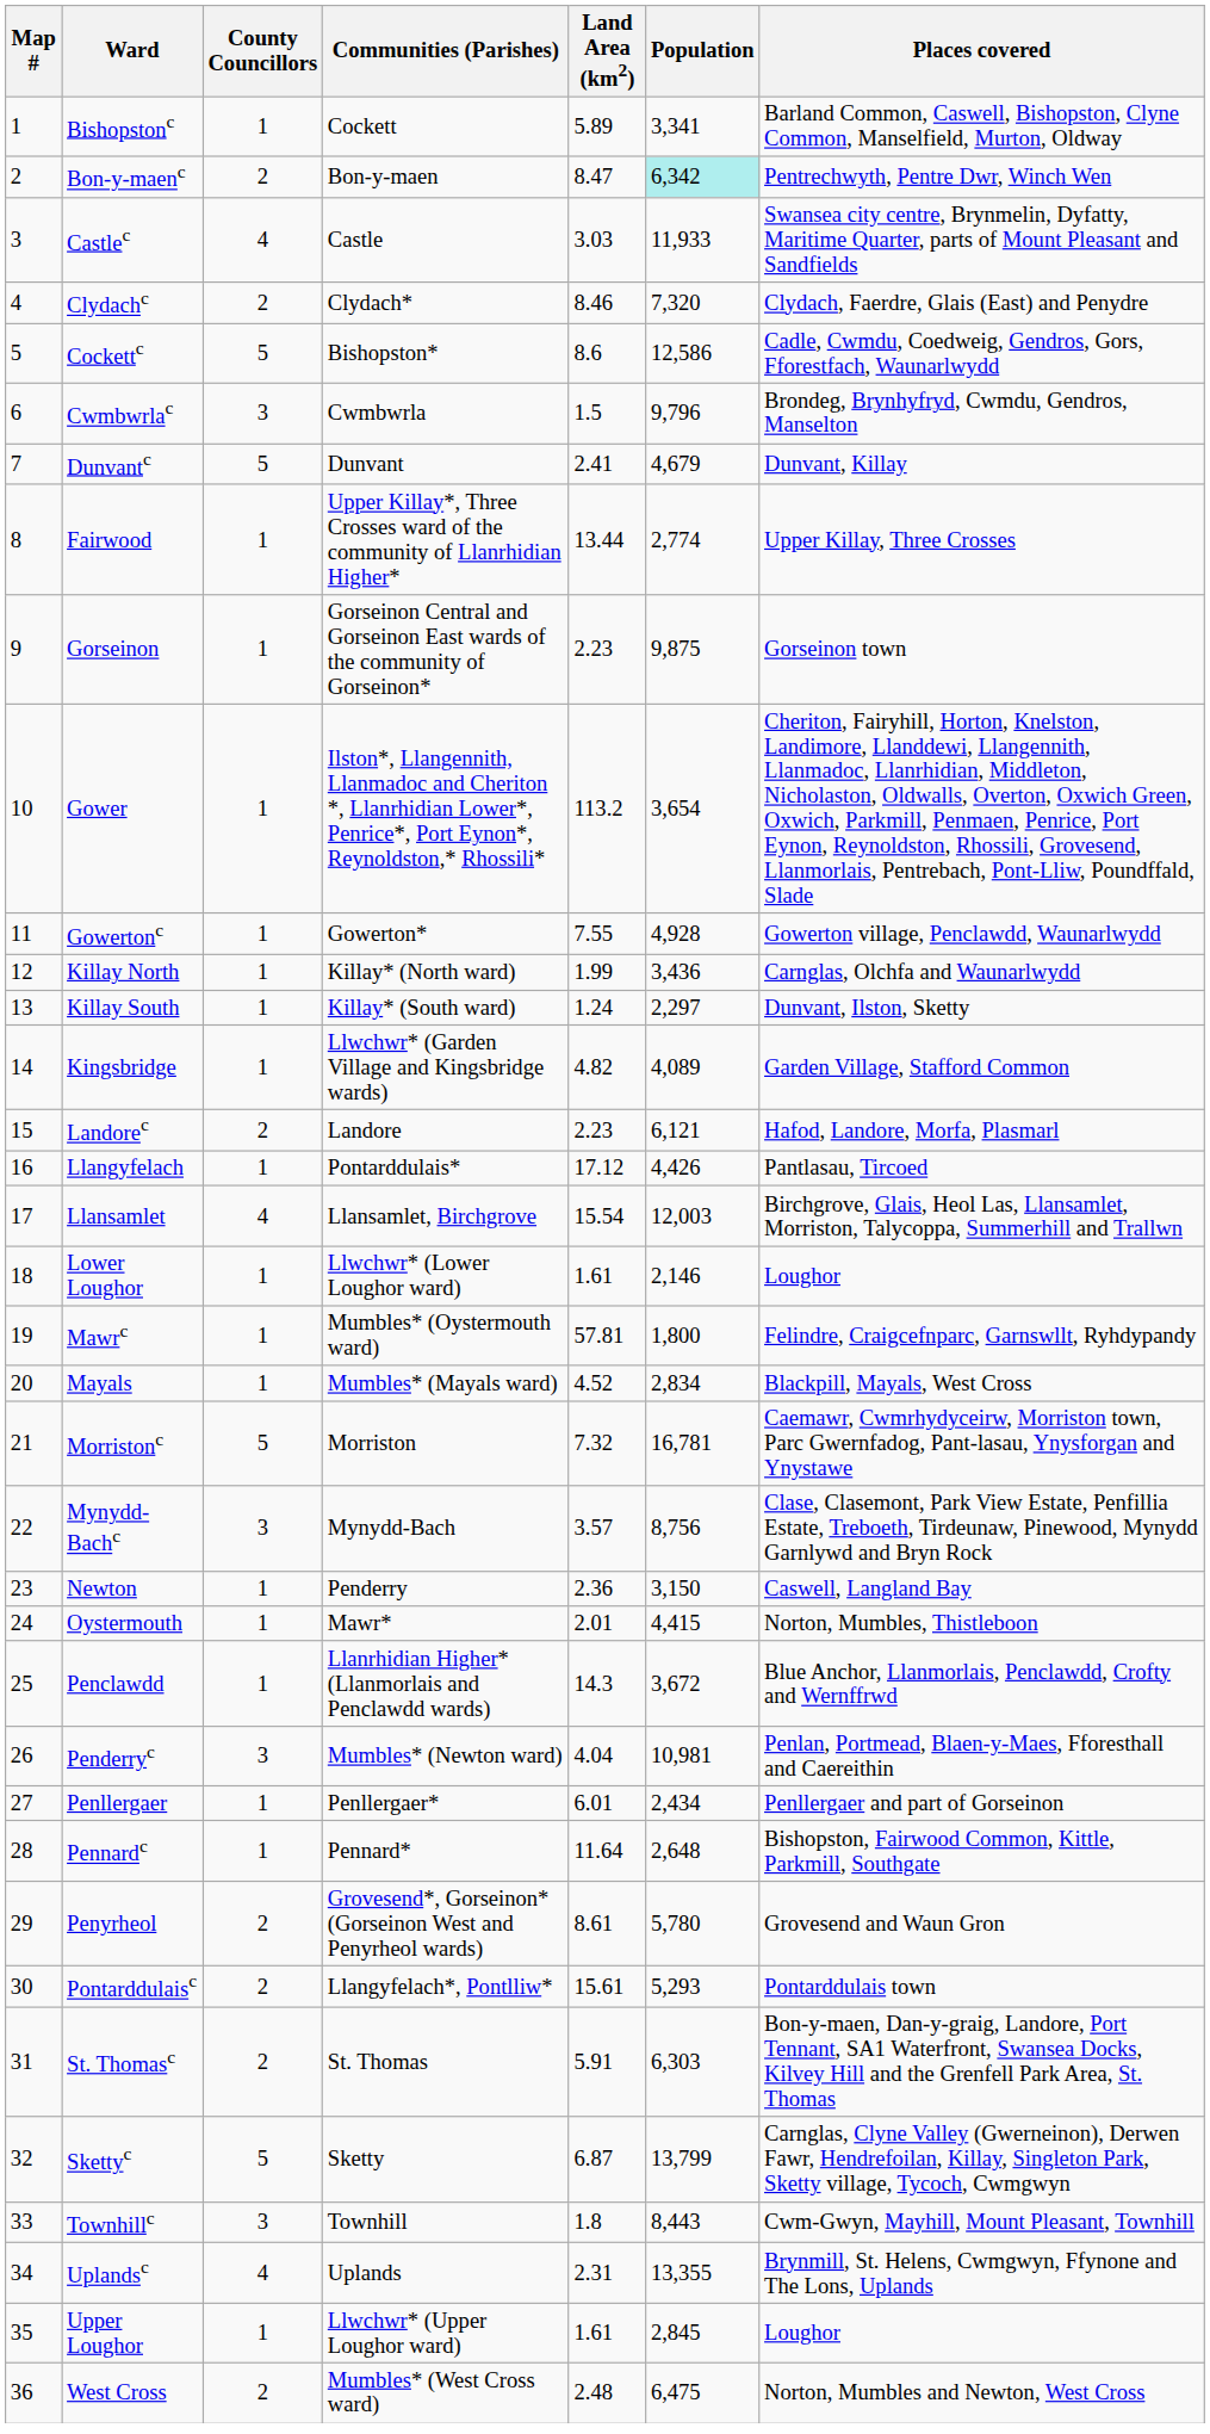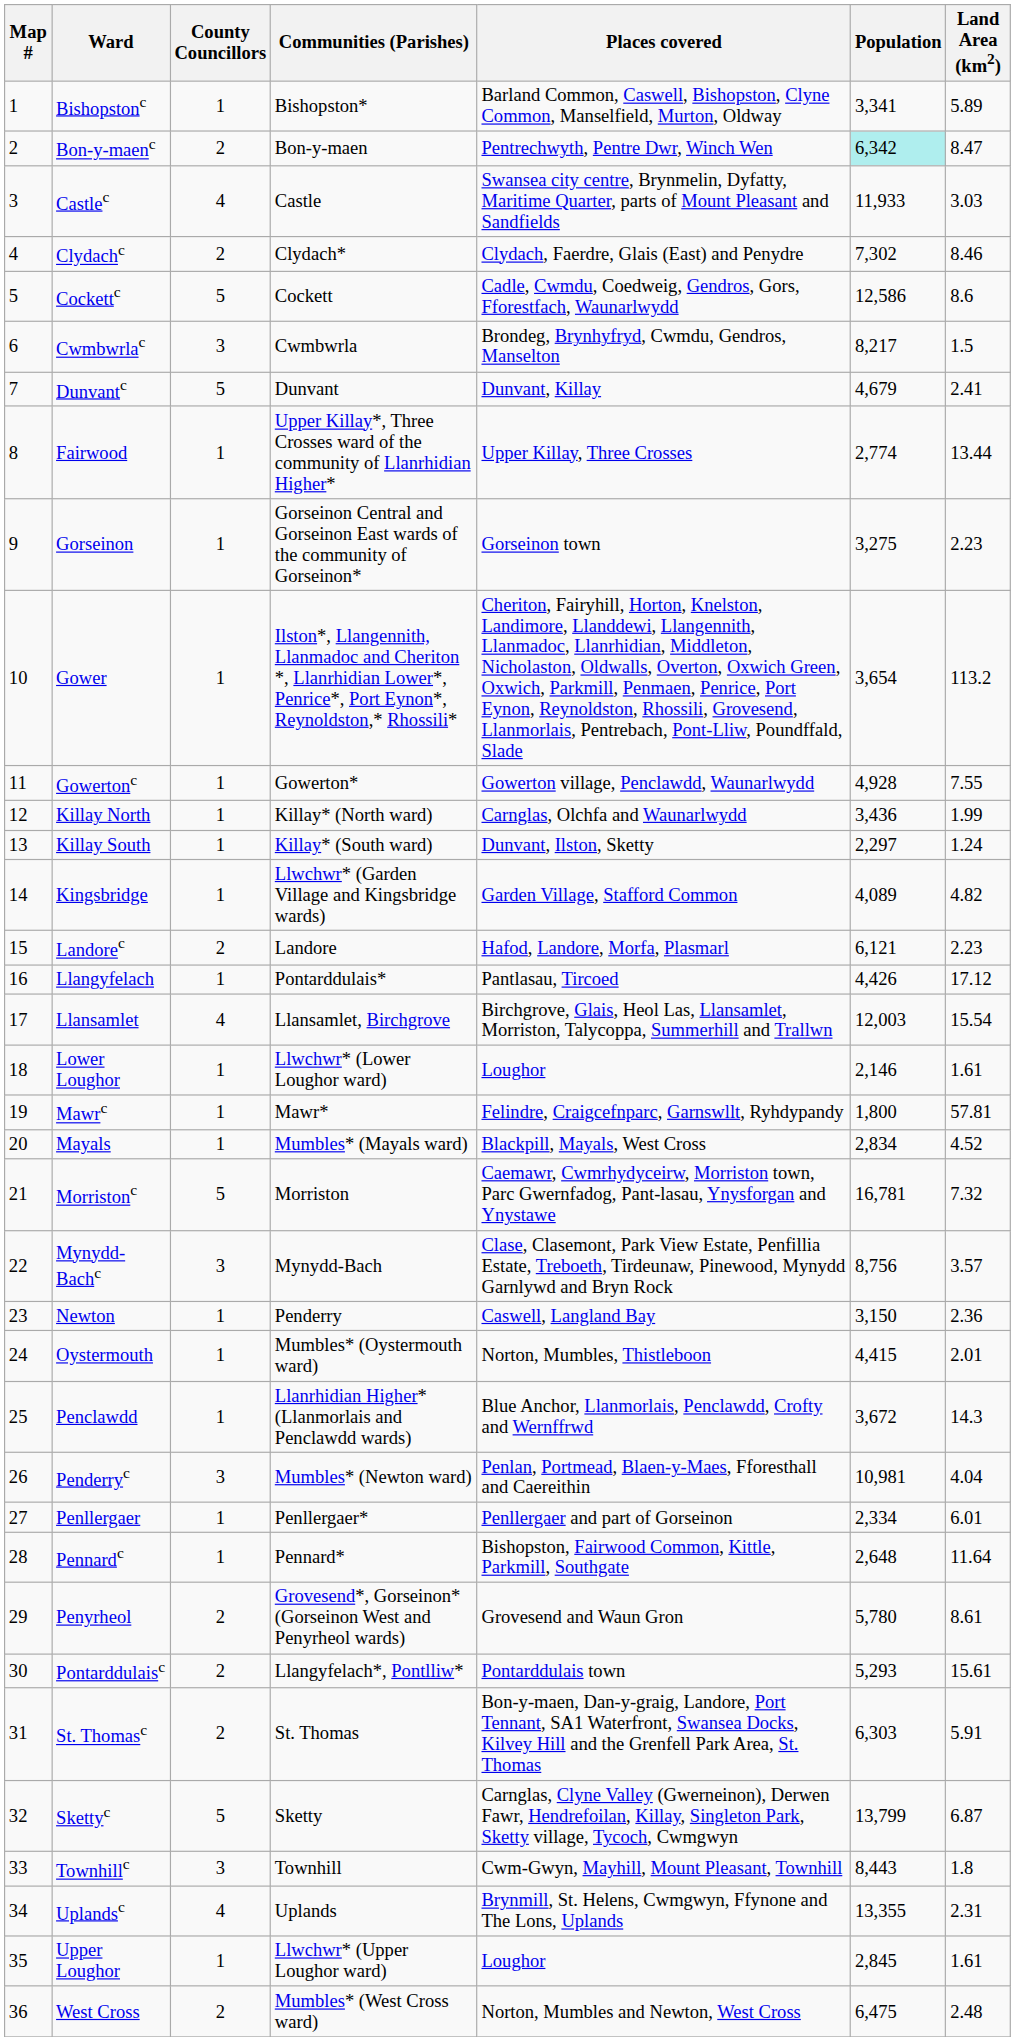columns swapped: Places covered <-> Land Area (km2)
Bishopstonc | Communities (Parishes): Cockett -> Bishopston*
Clydachc | Population: 7,320 -> 7,302
Cockettc | Communities (Parishes): Bishopston* -> Cockett
Cwmbwrlac | Population: 9,796 -> 8,217
Gorseinon | Population: 9,875 -> 3,275
Mawrc | Communities (Parishes): Mumbles* (Oystermouth ward) -> Mawr*
Oystermouth | Communities (Parishes): Mawr* -> Mumbles* (Oystermouth ward)
Penllergaer | Population: 2,434 -> 2,334
